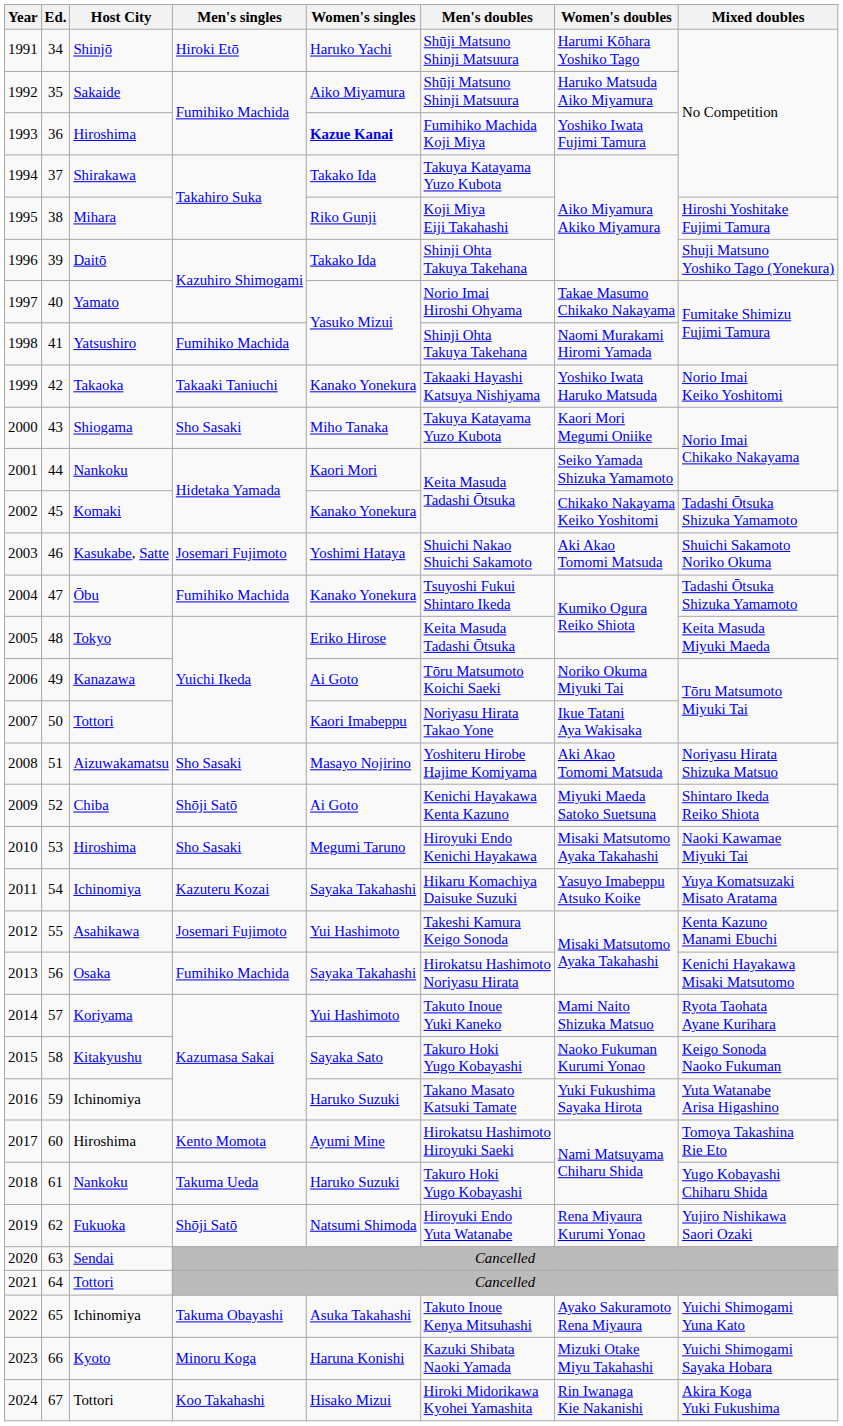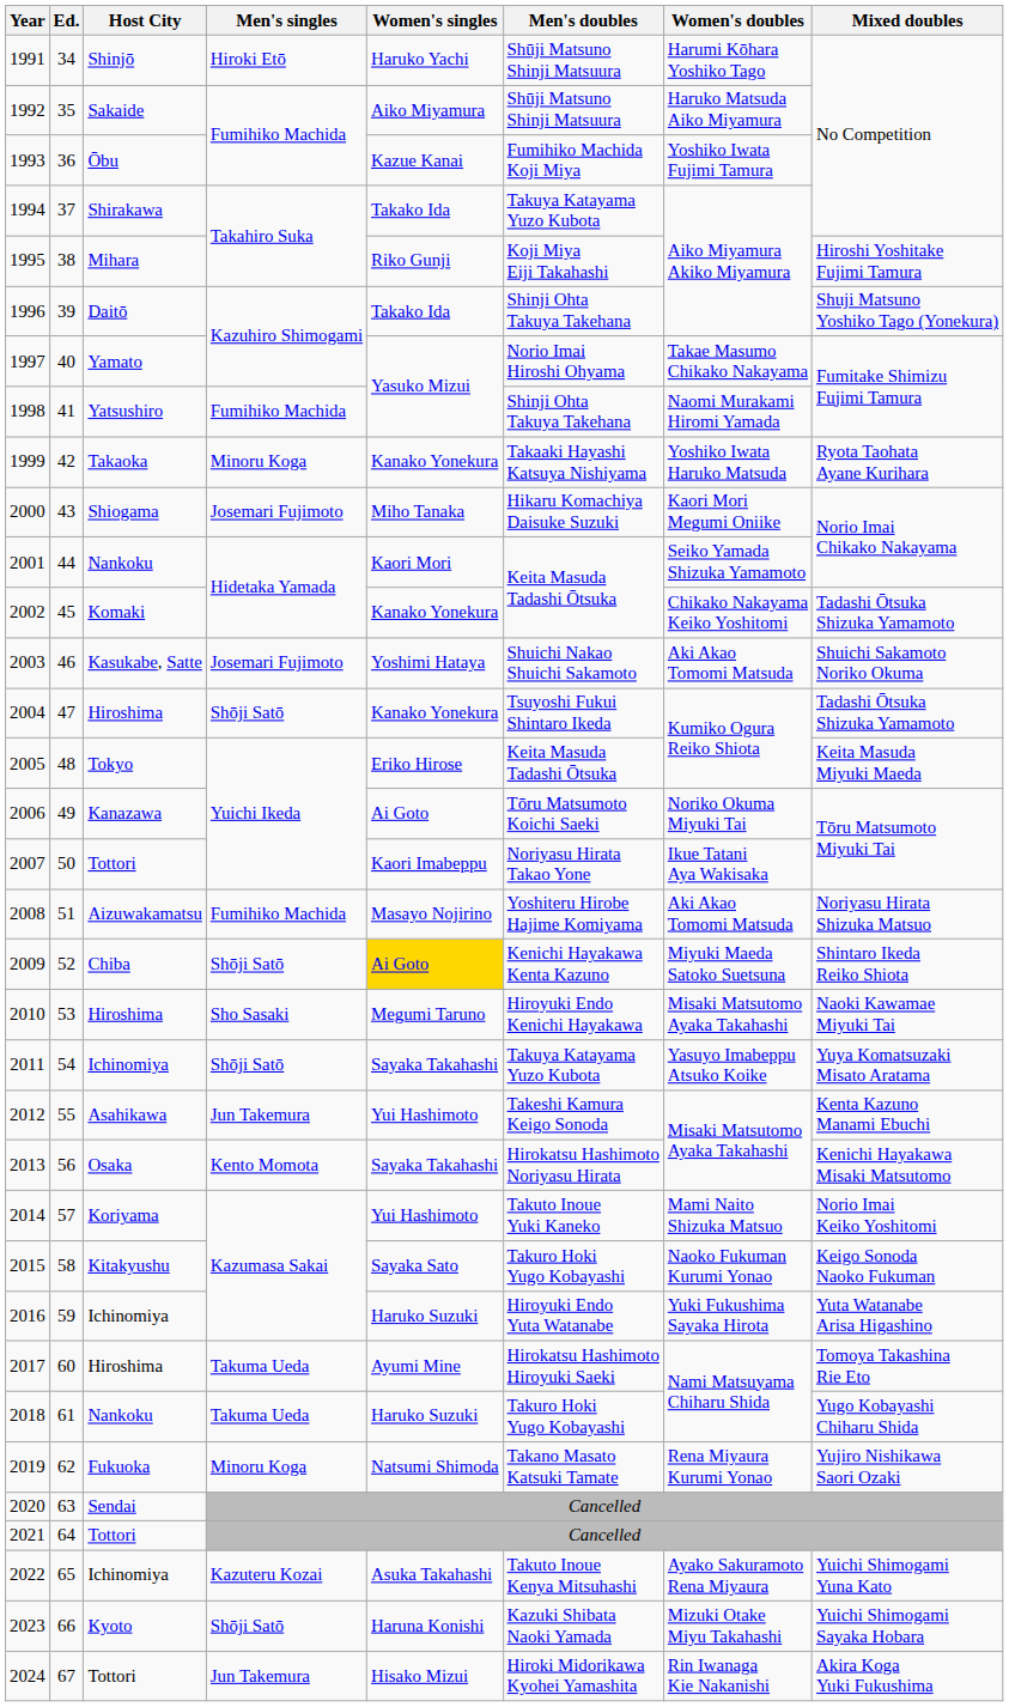1993 | Host City: Hiroshima -> Ōbu
1993 | Women's singles: bold -> normal
1999 | Men's singles: Takaaki Taniuchi -> Minoru Koga
1999 | Mixed doubles: Norio Imai Keiko Yoshitomi -> Ryota Taohata Ayane Kurihara
2000 | Men's singles: Sho Sasaki -> Josemari Fujimoto
2000 | Men's doubles: Takuya Katayama Yuzo Kubota -> Hikaru Komachiya Daisuke Suzuki
2004 | Host City: Ōbu -> Hiroshima
2004 | Men's singles: Fumihiko Machida -> Shōji Satō
2008 | Men's singles: Sho Sasaki -> Fumihiko Machida
2009 | Women's singles: no background -> gold background
2011 | Men's singles: Kazuteru Kozai -> Shōji Satō
2011 | Men's doubles: Hikaru Komachiya Daisuke Suzuki -> Takuya Katayama Yuzo Kubota
2012 | Men's singles: Josemari Fujimoto -> Jun Takemura
2013 | Men's singles: Fumihiko Machida -> Kento Momota
2014 | Mixed doubles: Ryota Taohata Ayane Kurihara -> Norio Imai Keiko Yoshitomi
2016 | Men's doubles: Takano Masato Katsuki Tamate -> Hiroyuki Endo Yuta Watanabe
2017 | Men's singles: Kento Momota -> Takuma Ueda
2019 | Men's singles: Shōji Satō -> Minoru Koga
2019 | Men's doubles: Hiroyuki Endo Yuta Watanabe -> Takano Masato Katsuki Tamate
2022 | Men's singles: Takuma Obayashi -> Kazuteru Kozai
2023 | Men's singles: Minoru Koga -> Shōji Satō
2024 | Men's singles: Koo Takahashi -> Jun Takemura
